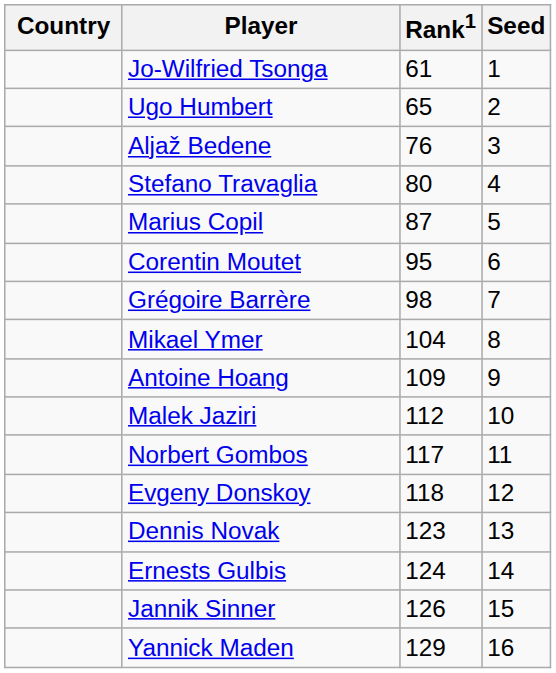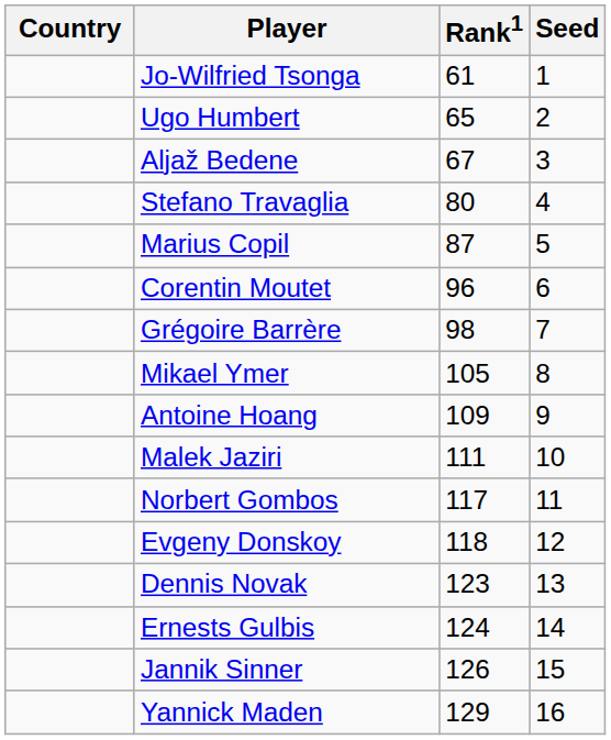Aljaž Bedene | Rank1: 76 -> 67
Corentin Moutet | Rank1: 95 -> 96
Mikael Ymer | Rank1: 104 -> 105
Malek Jaziri | Rank1: 112 -> 111
